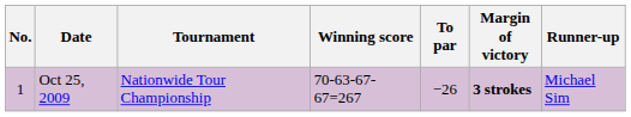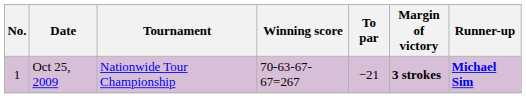Oct 25, 2009 | To par: −26 -> −21
Oct 25, 2009 | Runner-up: normal -> bold
